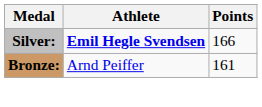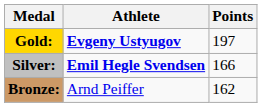+ row: Gold: | Evgeny Ustyugov | 197
Bronze: | Points: 161 -> 162
